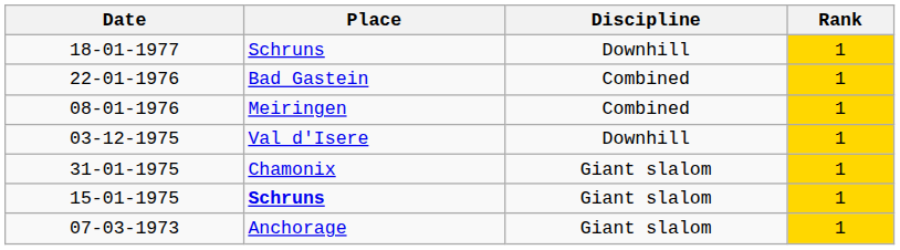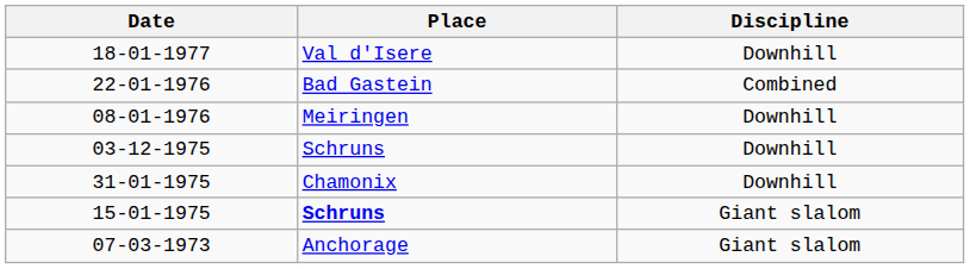- column: Rank | 1 | 1 | 1 | 1 | 1 | 1 | 1
18-01-1977 | Place: Schruns -> Val d'Isere
08-01-1976 | Discipline: Combined -> Downhill
03-12-1975 | Place: Val d'Isere -> Schruns
31-01-1975 | Discipline: Giant slalom -> Downhill
